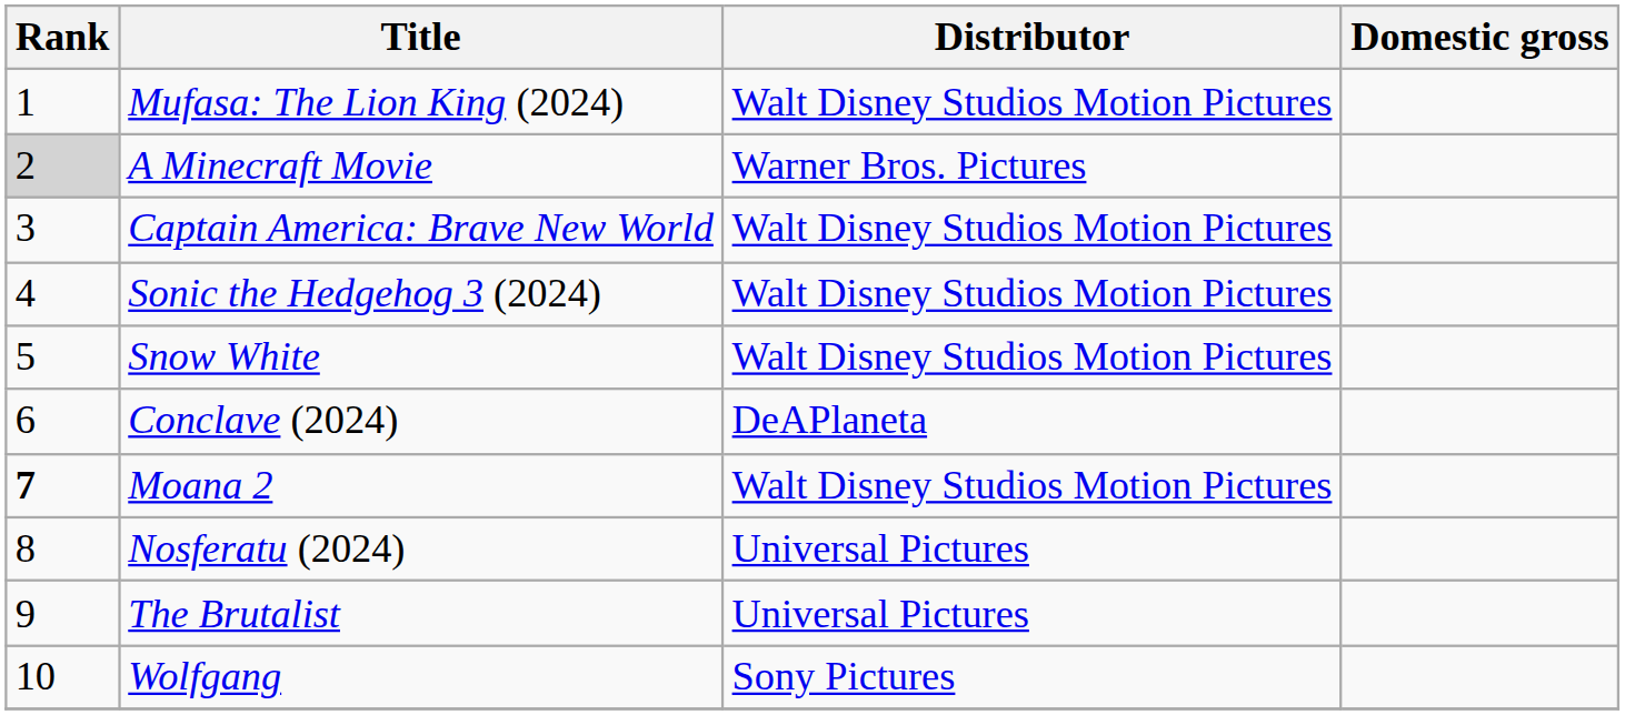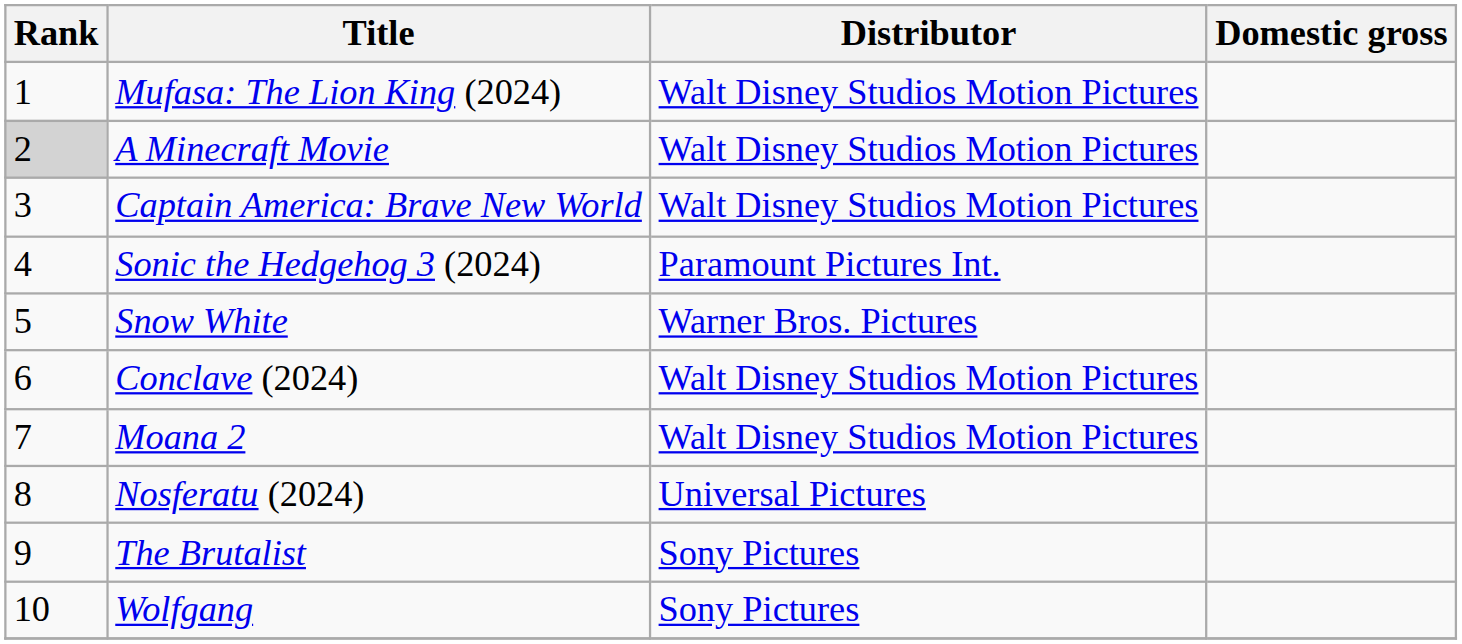A Minecraft Movie | Distributor: Warner Bros. Pictures -> Walt Disney Studios Motion Pictures
Sonic the Hedgehog 3 (2024) | Distributor: Walt Disney Studios Motion Pictures -> Paramount Pictures Int.
Snow White | Distributor: Walt Disney Studios Motion Pictures -> Warner Bros. Pictures
Conclave (2024) | Distributor: DeAPlaneta -> Walt Disney Studios Motion Pictures
Moana 2 | Rank: bold -> normal
The Brutalist | Distributor: Universal Pictures -> Sony Pictures
